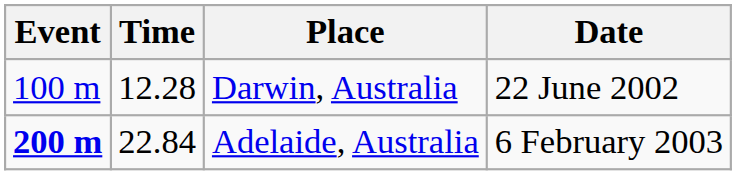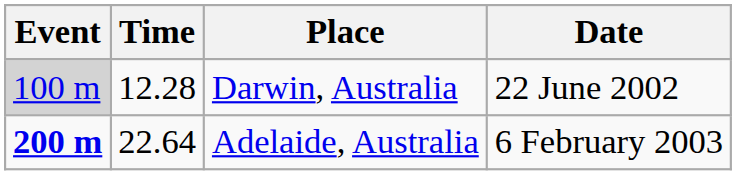Darwin, Australia | Event: no background -> lightgrey background
Adelaide, Australia | Time: 22.84 -> 22.64
